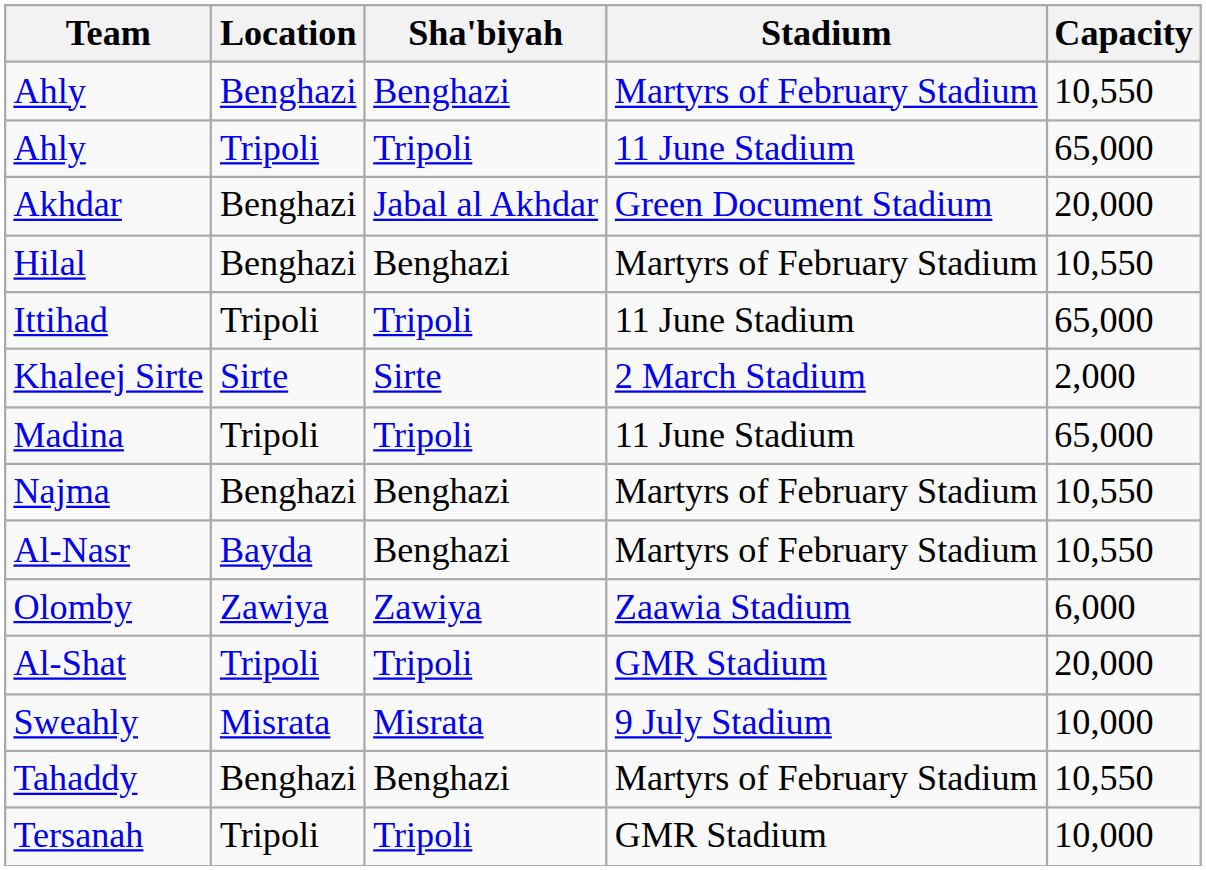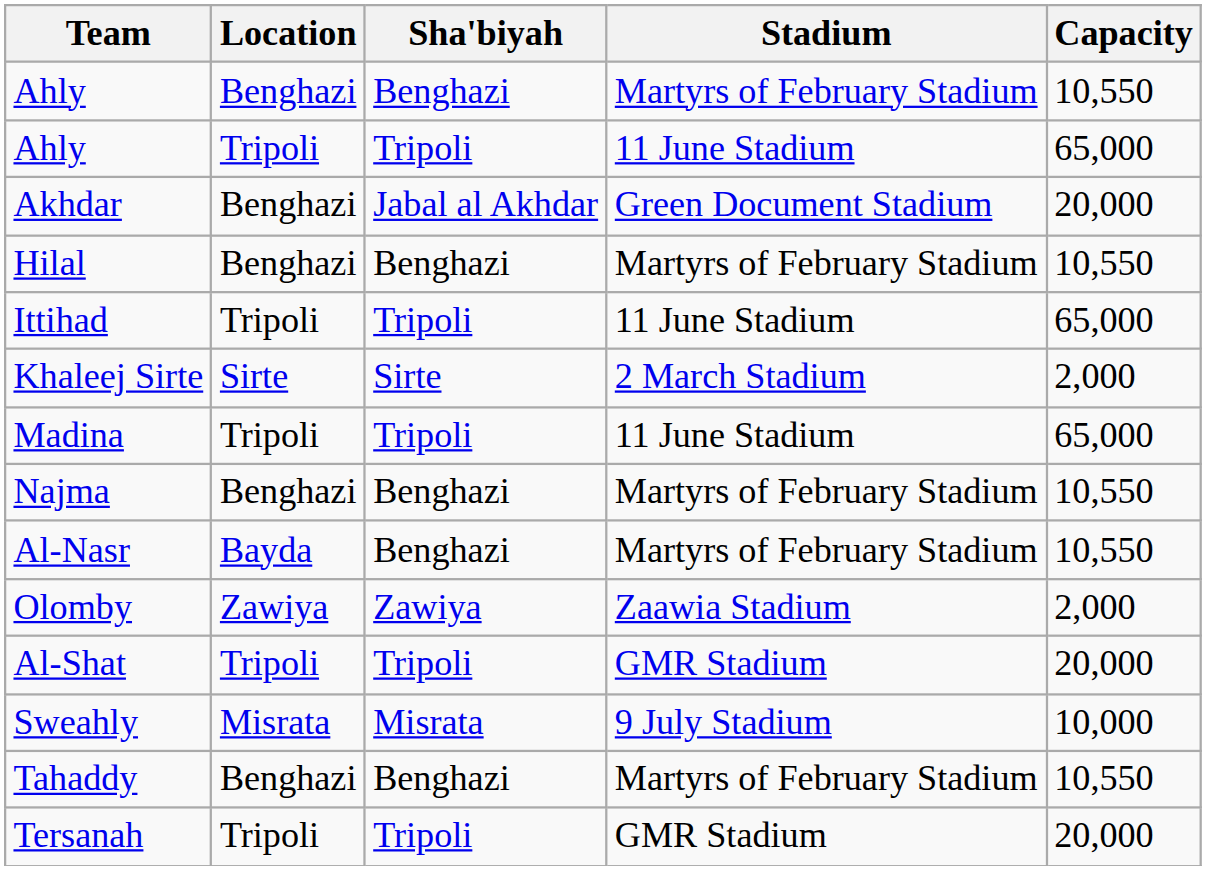Olomby | Capacity: 6,000 -> 2,000
Tersanah | Capacity: 10,000 -> 20,000
